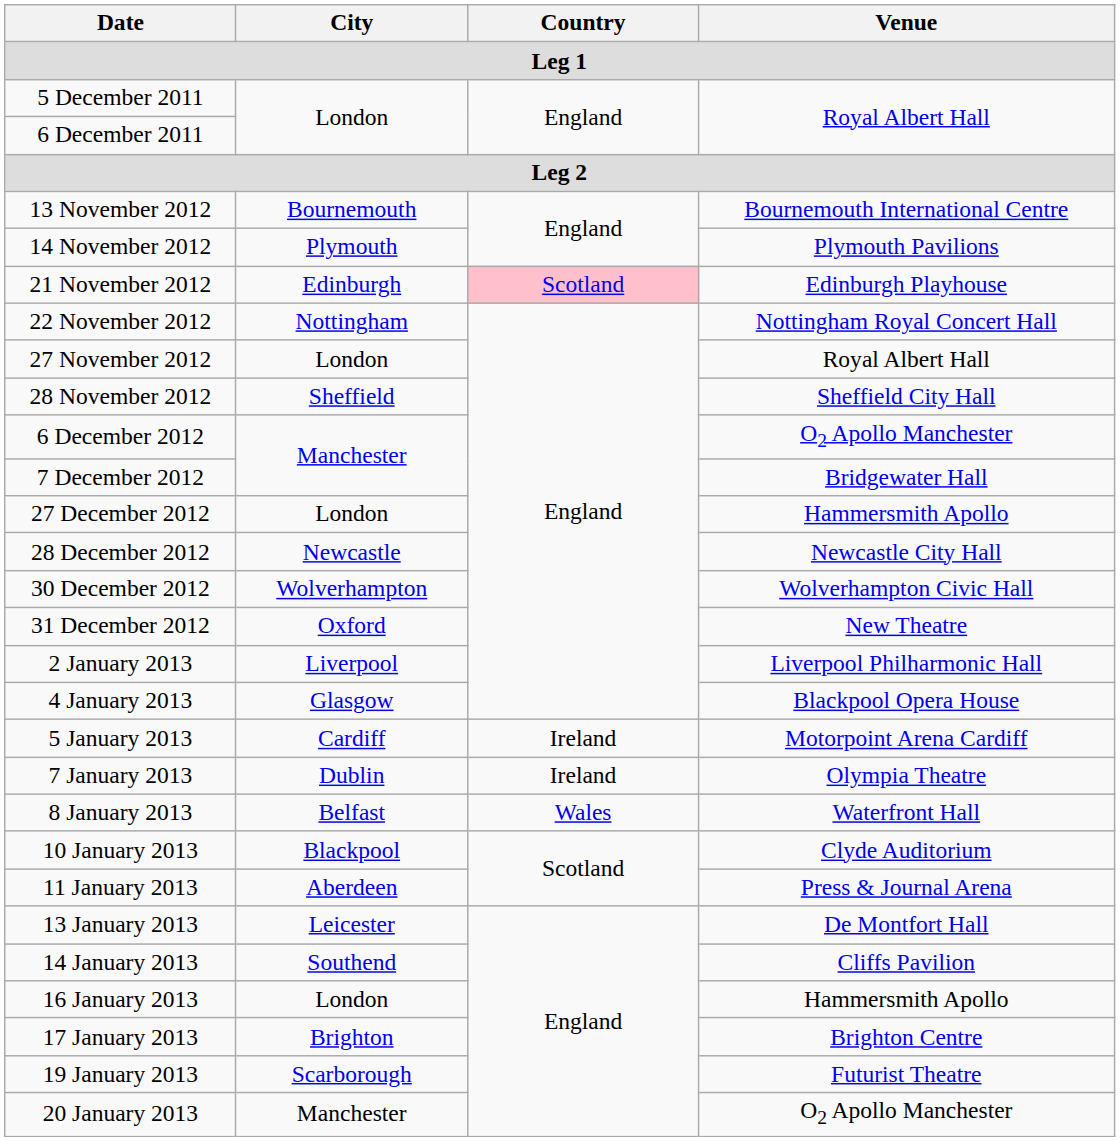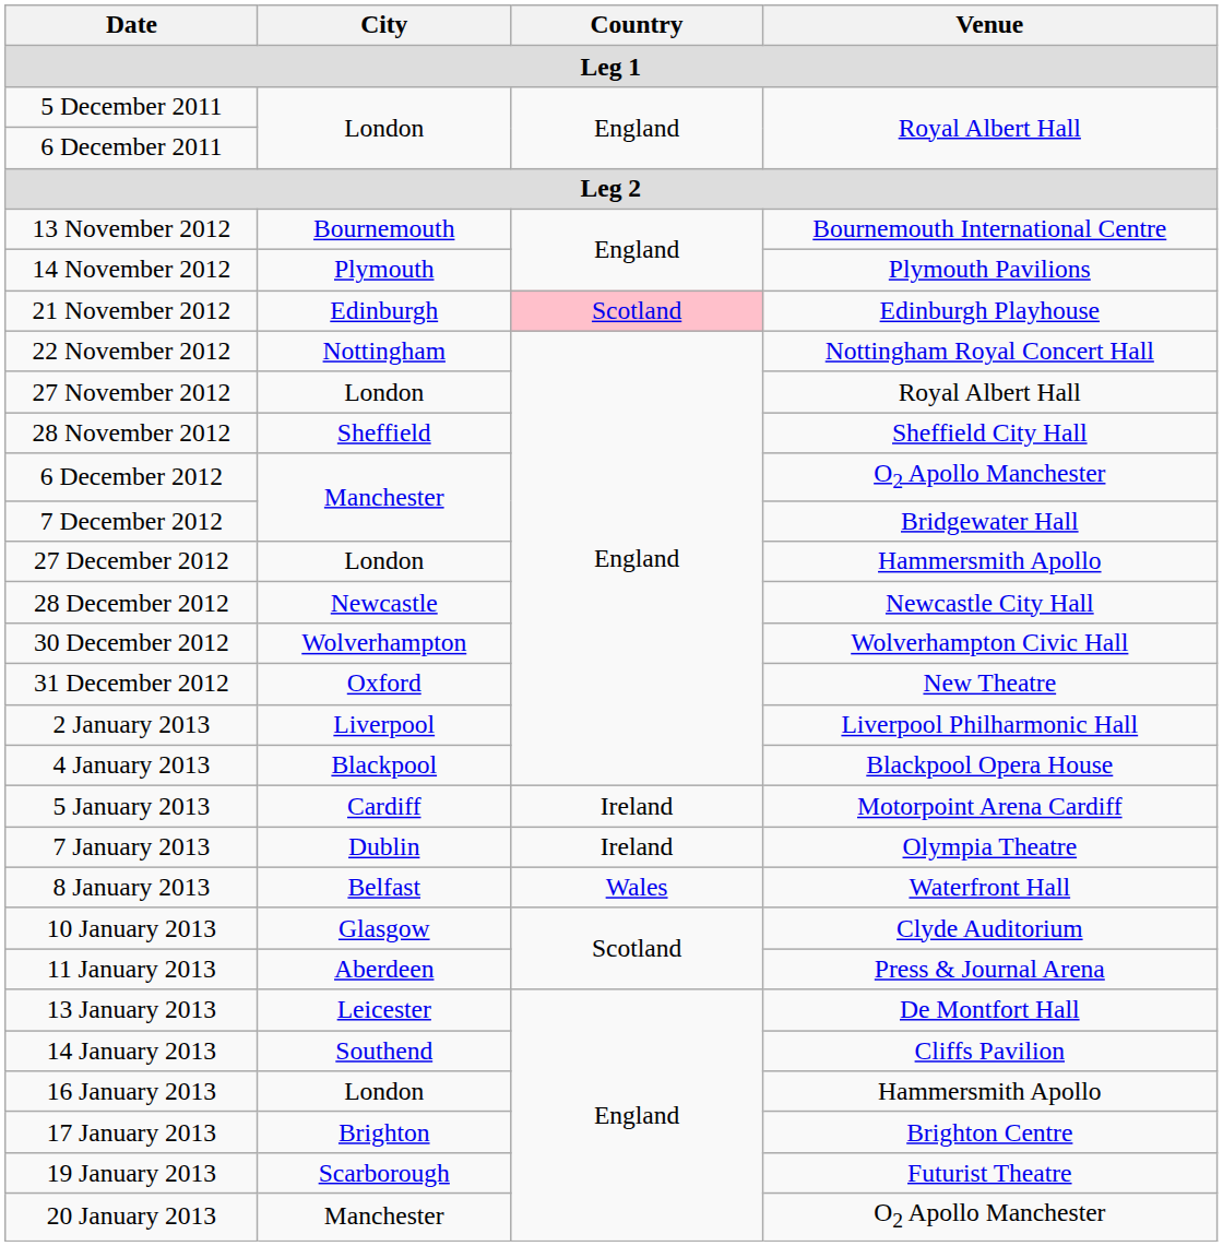4 January 2013 | City: Glasgow -> Blackpool
10 January 2013 | City: Blackpool -> Glasgow
